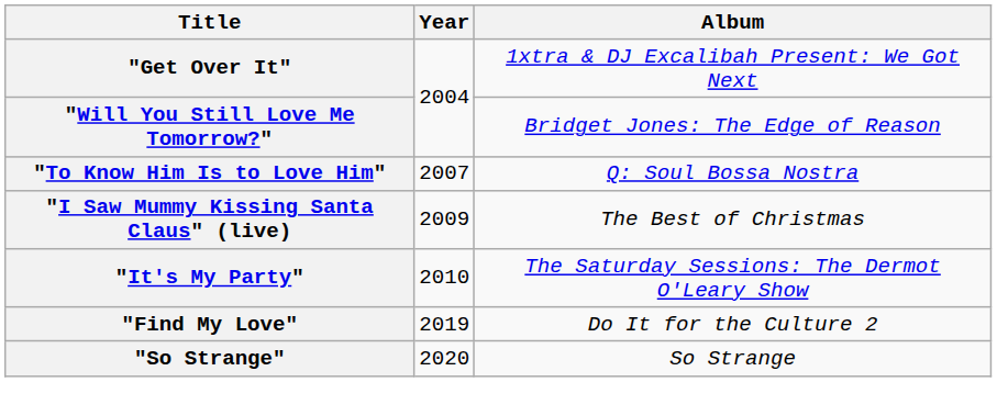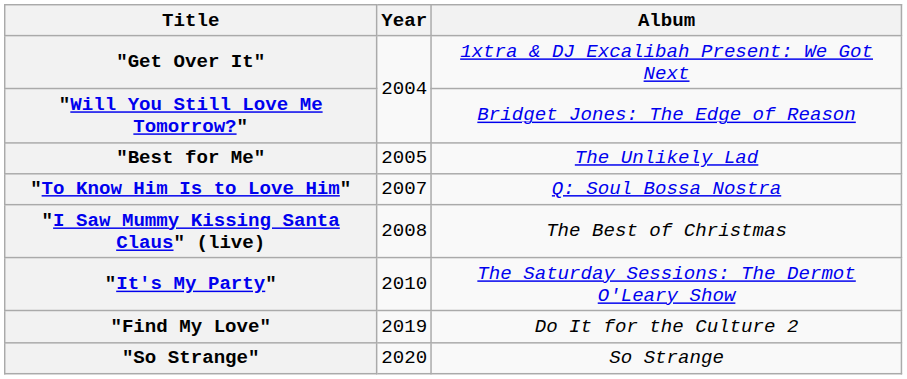+ row: "Best for Me" | 2005 | The Unlikely Lad
"I Saw Mummy Kissing Santa Claus" (live) | Year: 2009 -> 2008
